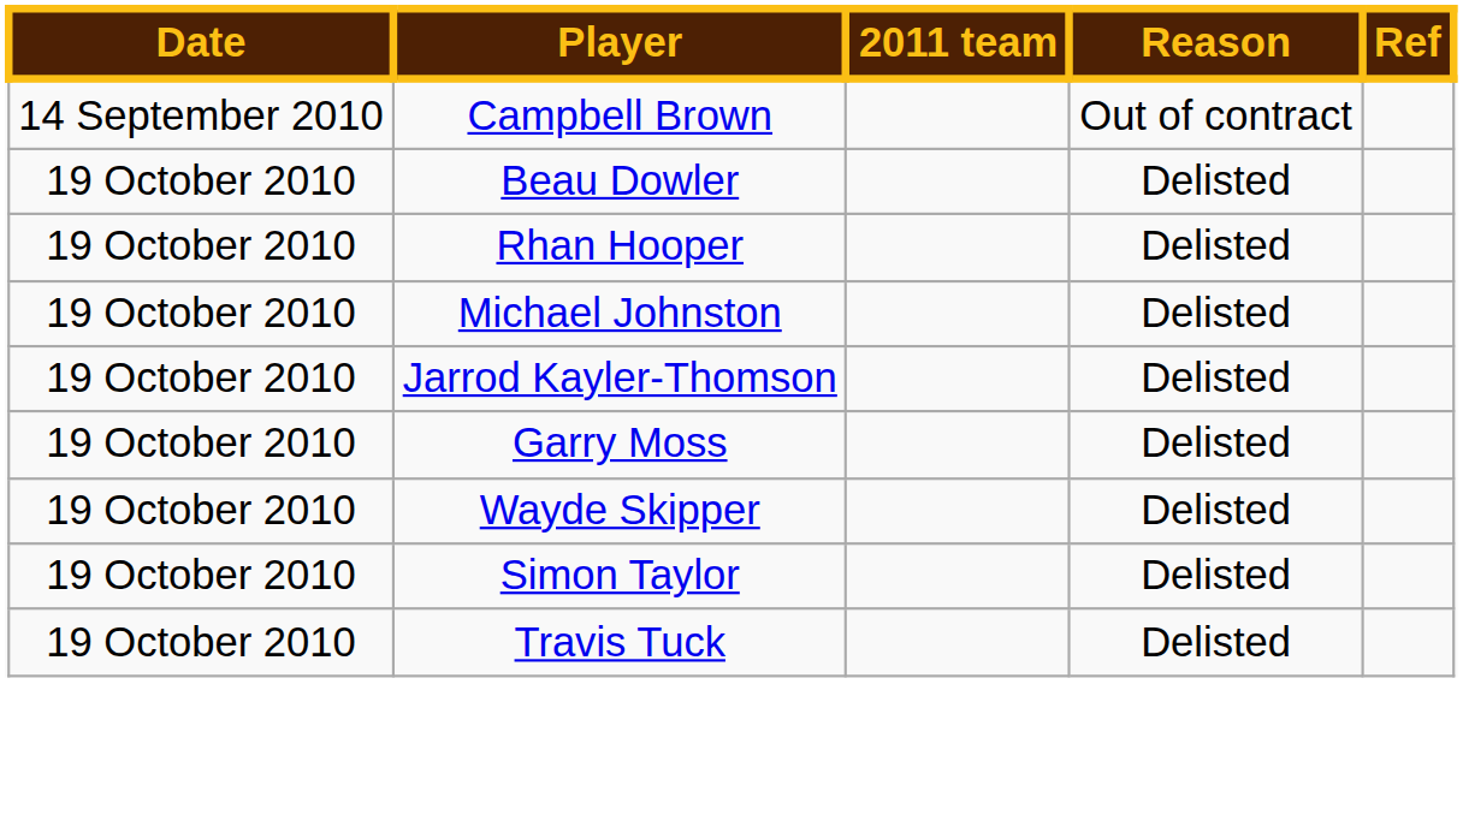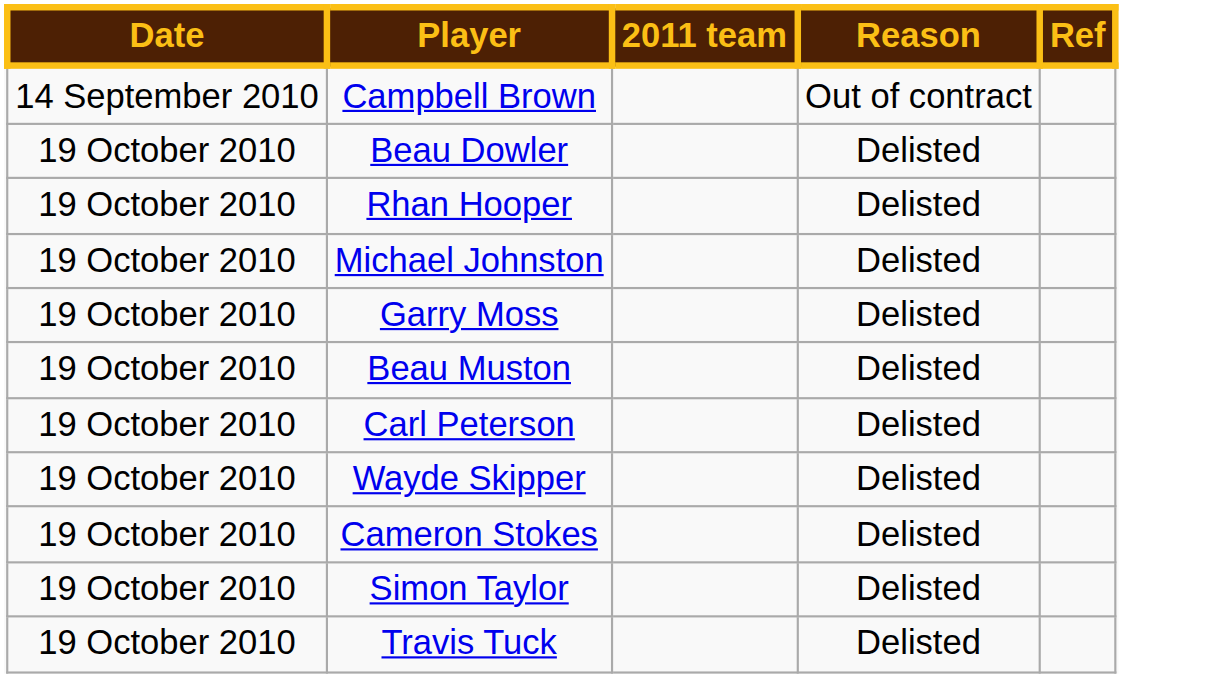- row: 19 October 2010 | Jarrod Kayler-Thomson | Delisted
+ row: 19 October 2010 | Beau Muston | Delisted
+ row: 19 October 2010 | Carl Peterson | Delisted
+ row: 19 October 2010 | Cameron Stokes | Delisted
